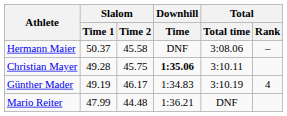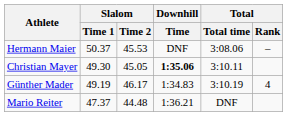Hermann Maier | Slalom / Time 2: 45.58 -> 45.53
Christian Mayer | Slalom / Time 1: 49.28 -> 49.30
Christian Mayer | Slalom / Time 2: 45.75 -> 45.05
Mario Reiter | Slalom / Time 1: 47.99 -> 47.37
